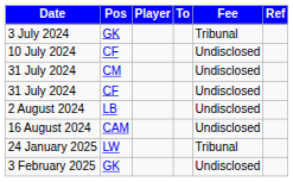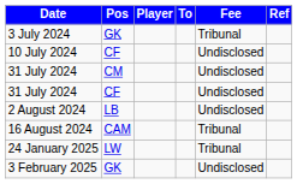16 August 2024 | Fee: Undisclosed -> Tribunal
